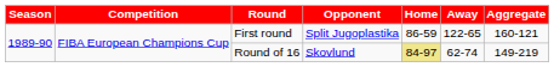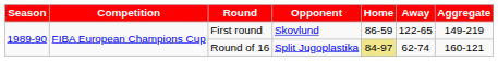First round | Opponent: Split Jugoplastika -> Skovlund
First round | Aggregate: 160-121 -> 149-219
Round of 16 | Opponent: Skovlund -> Split Jugoplastika
Round of 16 | Aggregate: 149-219 -> 160-121
